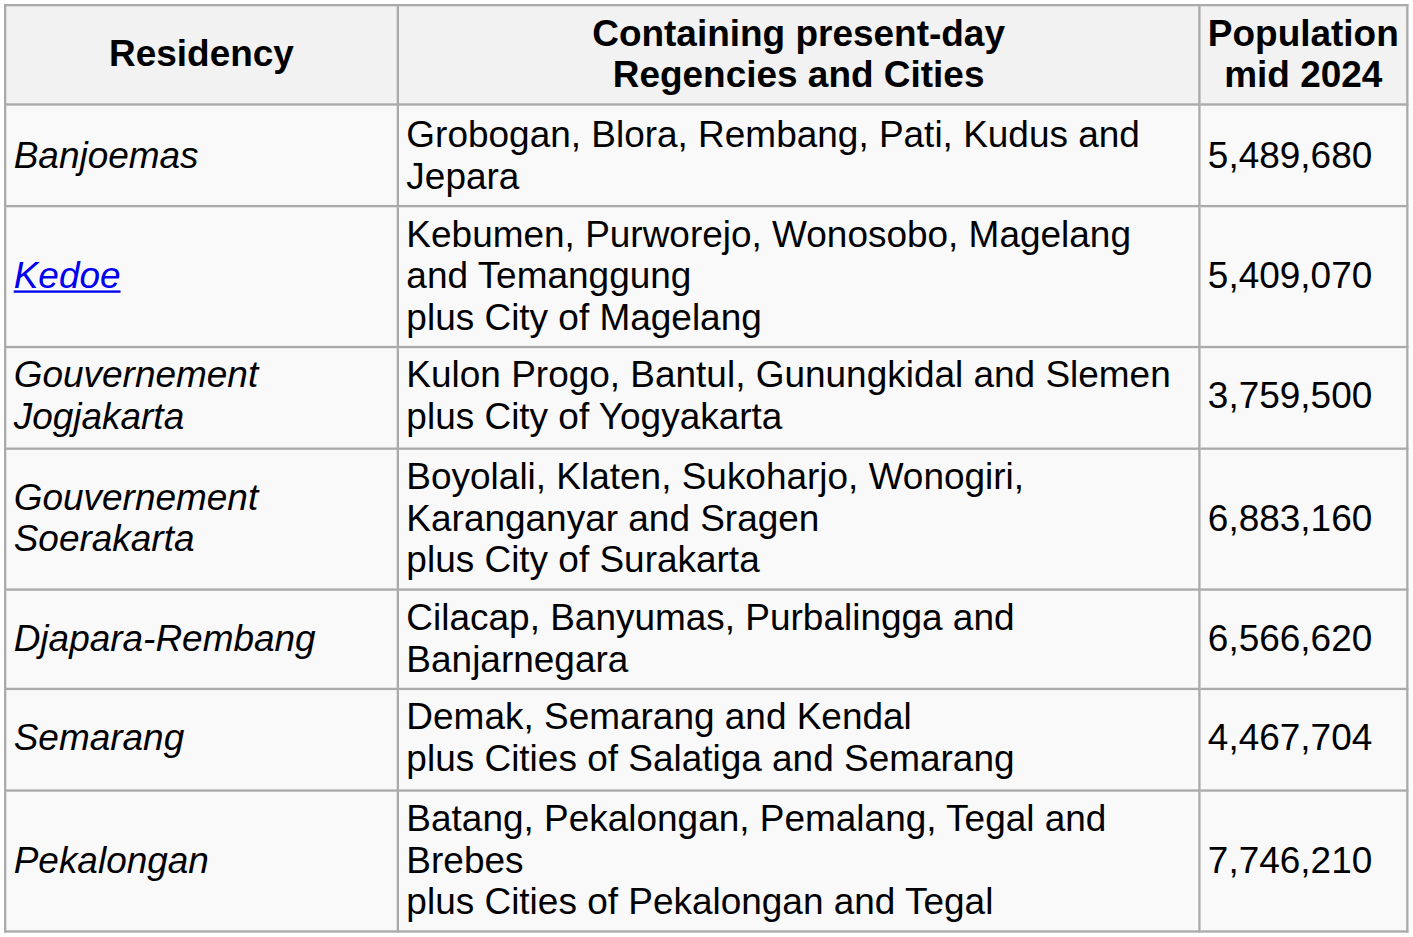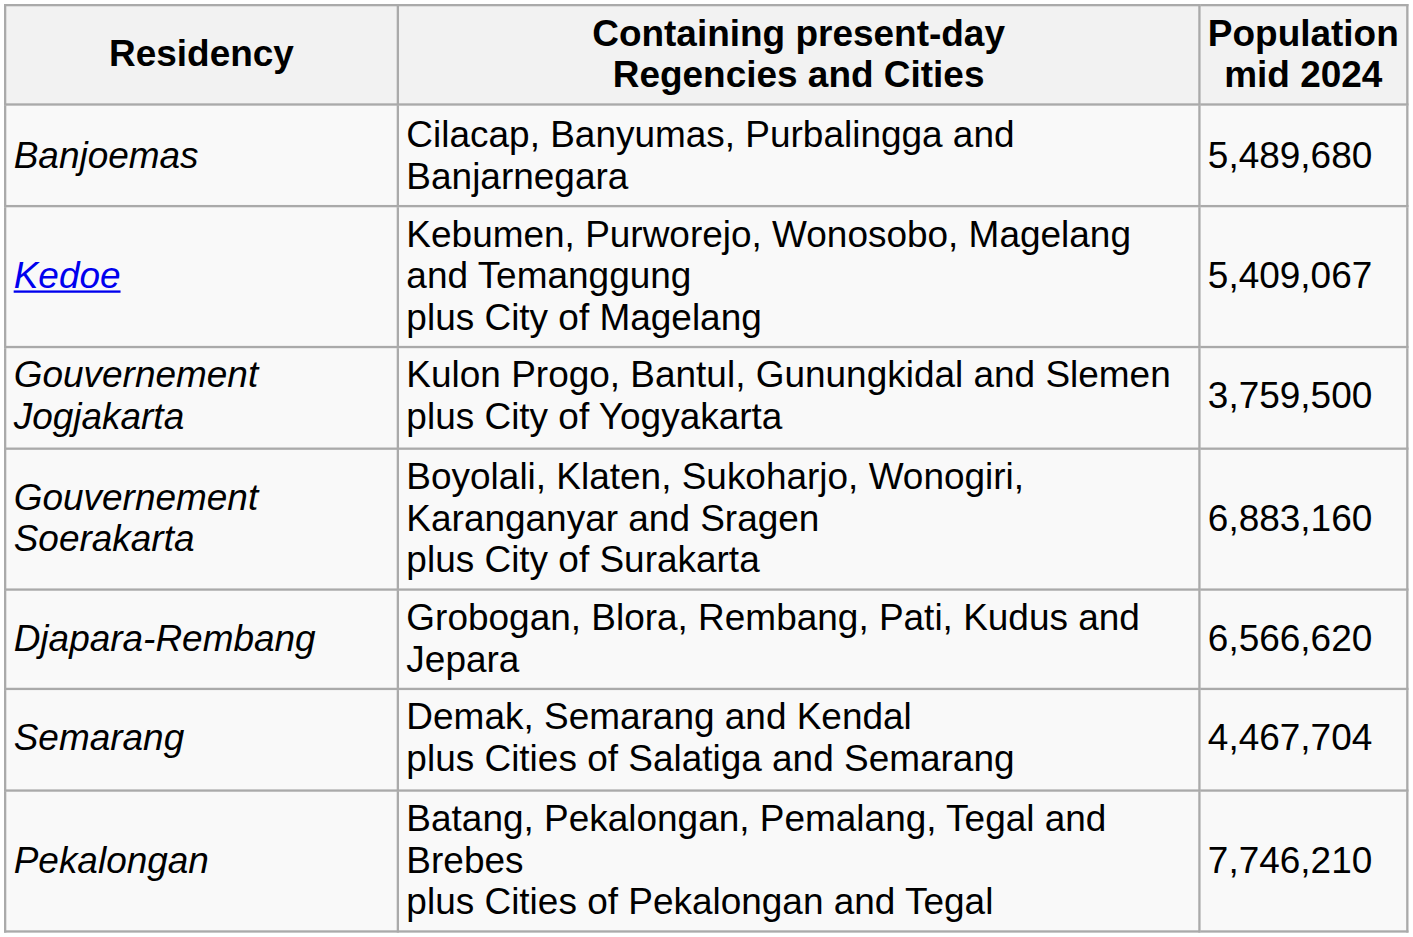Banjoemas | Containing present-day Regencies and Cities: Grobogan, Blora, Rembang, Pati, Kudus and Jepara -> Cilacap, Banyumas, Purbalingga and Banjarnegara
Kedoe | Population mid 2024: 5,409,070 -> 5,409,067
Djapara-Rembang | Containing present-day Regencies and Cities: Cilacap, Banyumas, Purbalingga and Banjarnegara -> Grobogan, Blora, Rembang, Pati, Kudus and Jepara
